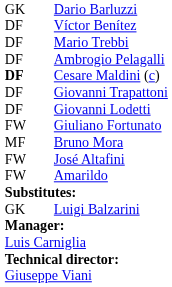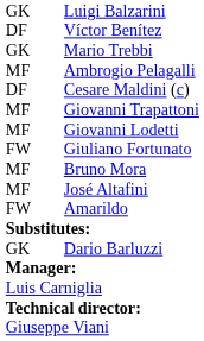rows swapped: Luigi Balzarini <-> Dario Barluzzi
Mario Trebbi | column 1: DF -> GK
Ambrogio Pelagalli | column 1: DF -> MF
Cesare Maldini (c) | column 1: bold -> normal
Giovanni Trapattoni | column 1: DF -> MF
Giovanni Lodetti | column 1: DF -> MF
José Altafini | column 1: FW -> MF
